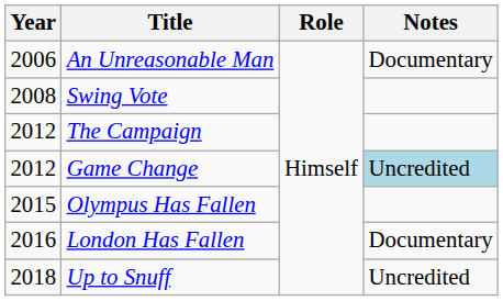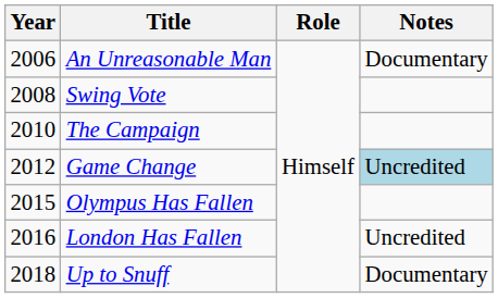The Campaign | Year: 2012 -> 2010
London Has Fallen | Notes: Documentary -> Uncredited
Up to Snuff | Notes: Uncredited -> Documentary
